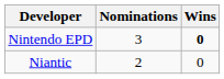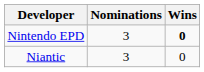Niantic | Nominations: 2 -> 3
